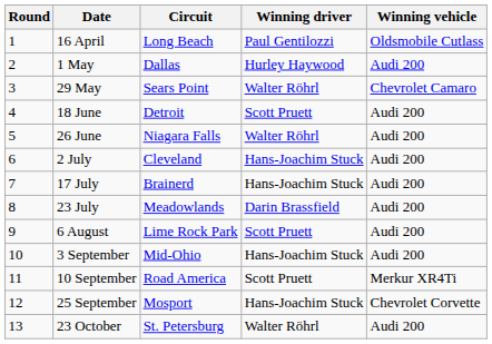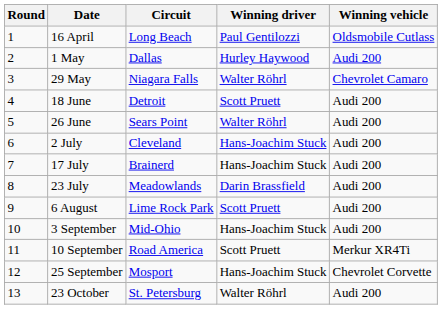29 May | Circuit: Sears Point -> Niagara Falls
26 June | Circuit: Niagara Falls -> Sears Point
